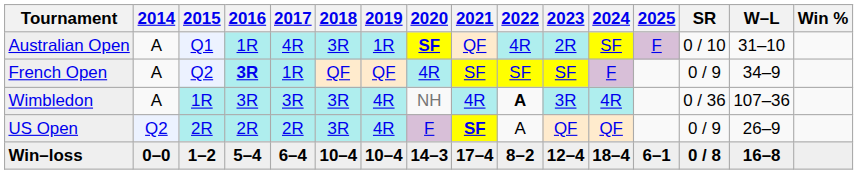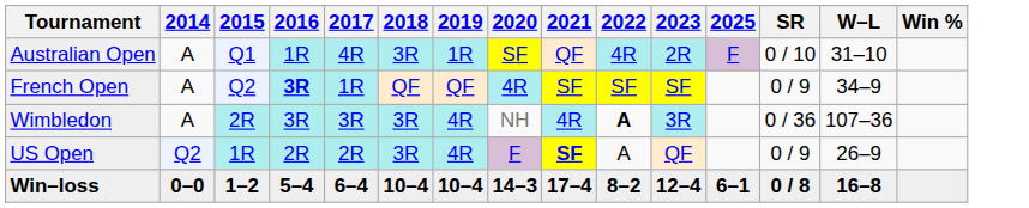- column: 2024 | SF | F | 4R | QF | 18–4
Australian Open | 2020: bold -> normal
Wimbledon | 2015: 1R -> 2R
US Open | 2015: 2R -> 1R
